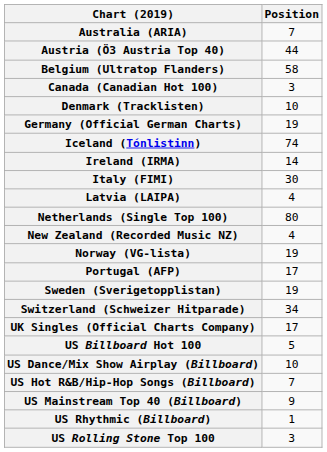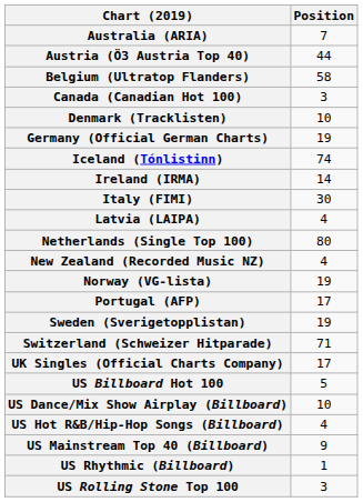Switzerland (Schweizer Hitparade) | Position: 34 -> 71
US Hot R&B/Hip-Hop Songs (Billboard) | Position: 7 -> 4
